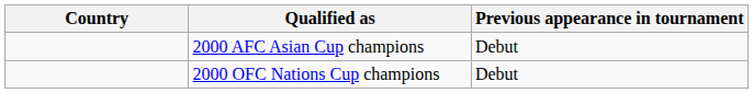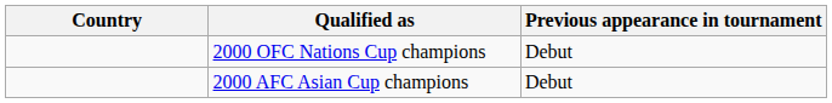rows swapped: 2000 AFC Asian Cup champions <-> 2000 OFC Nations Cup champions
